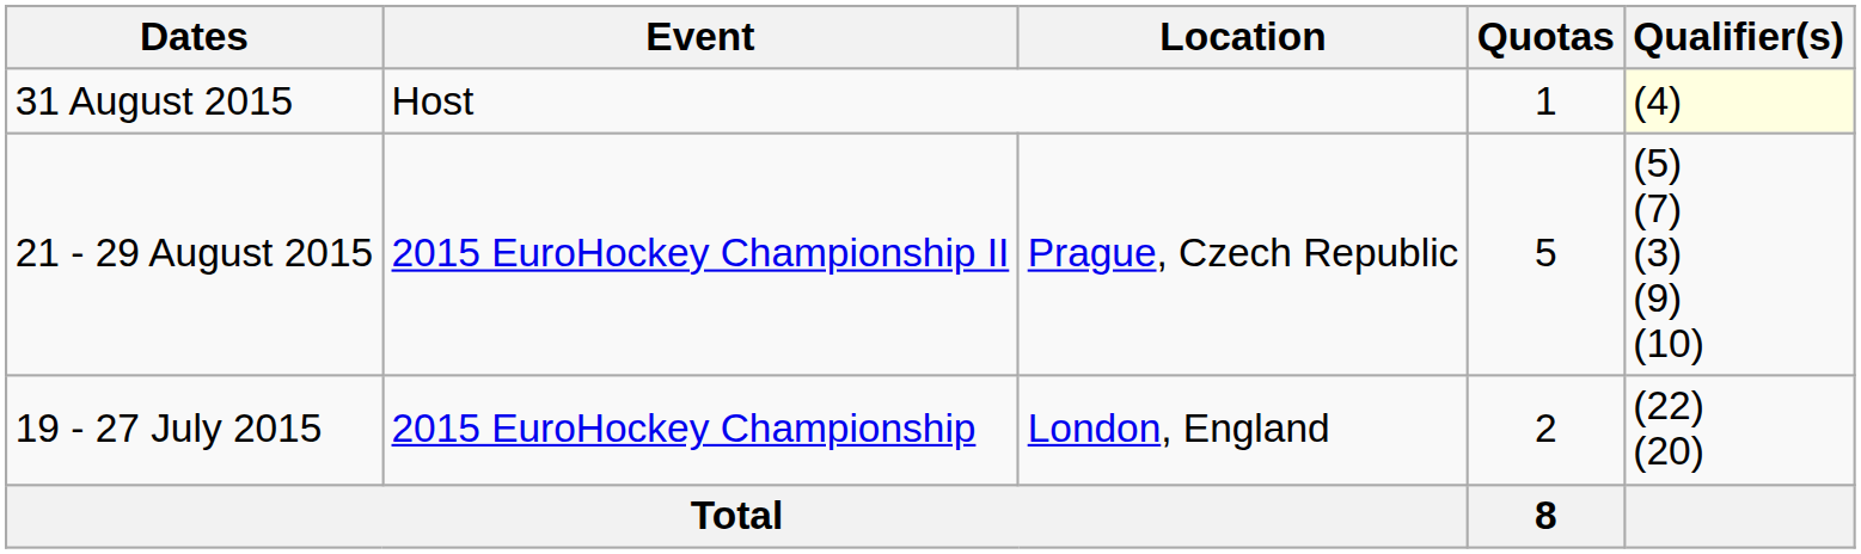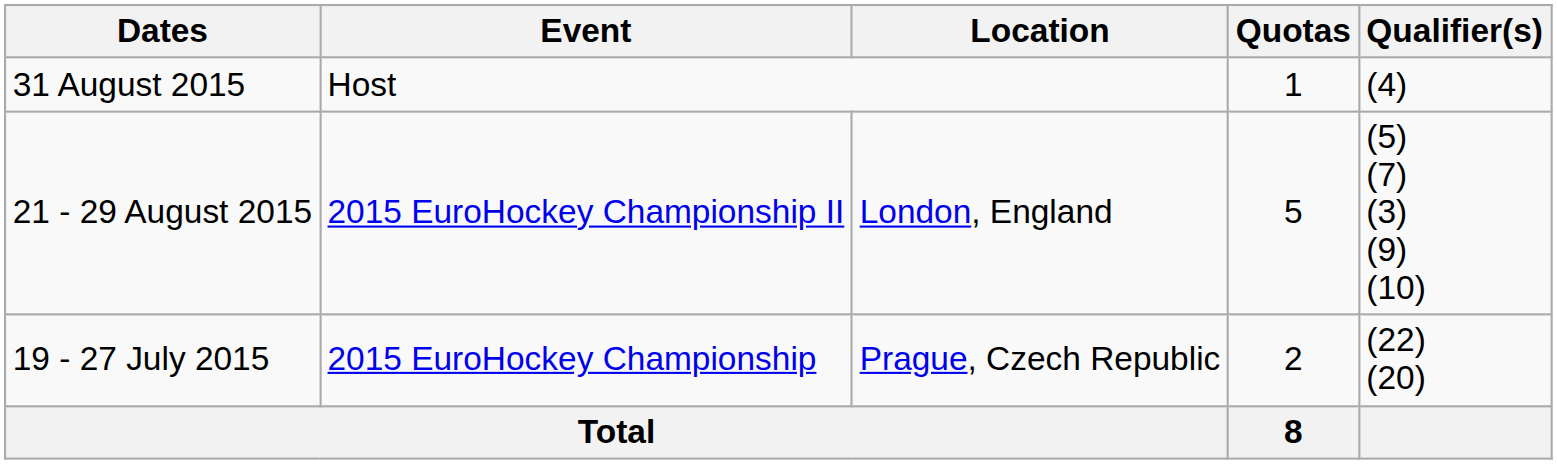31 August 2015 | Qualifier(s): lightyellow background -> no background
21 - 29 August 2015 | Location: Prague, Czech Republic -> London, England
19 - 27 July 2015 | Location: London, England -> Prague, Czech Republic
